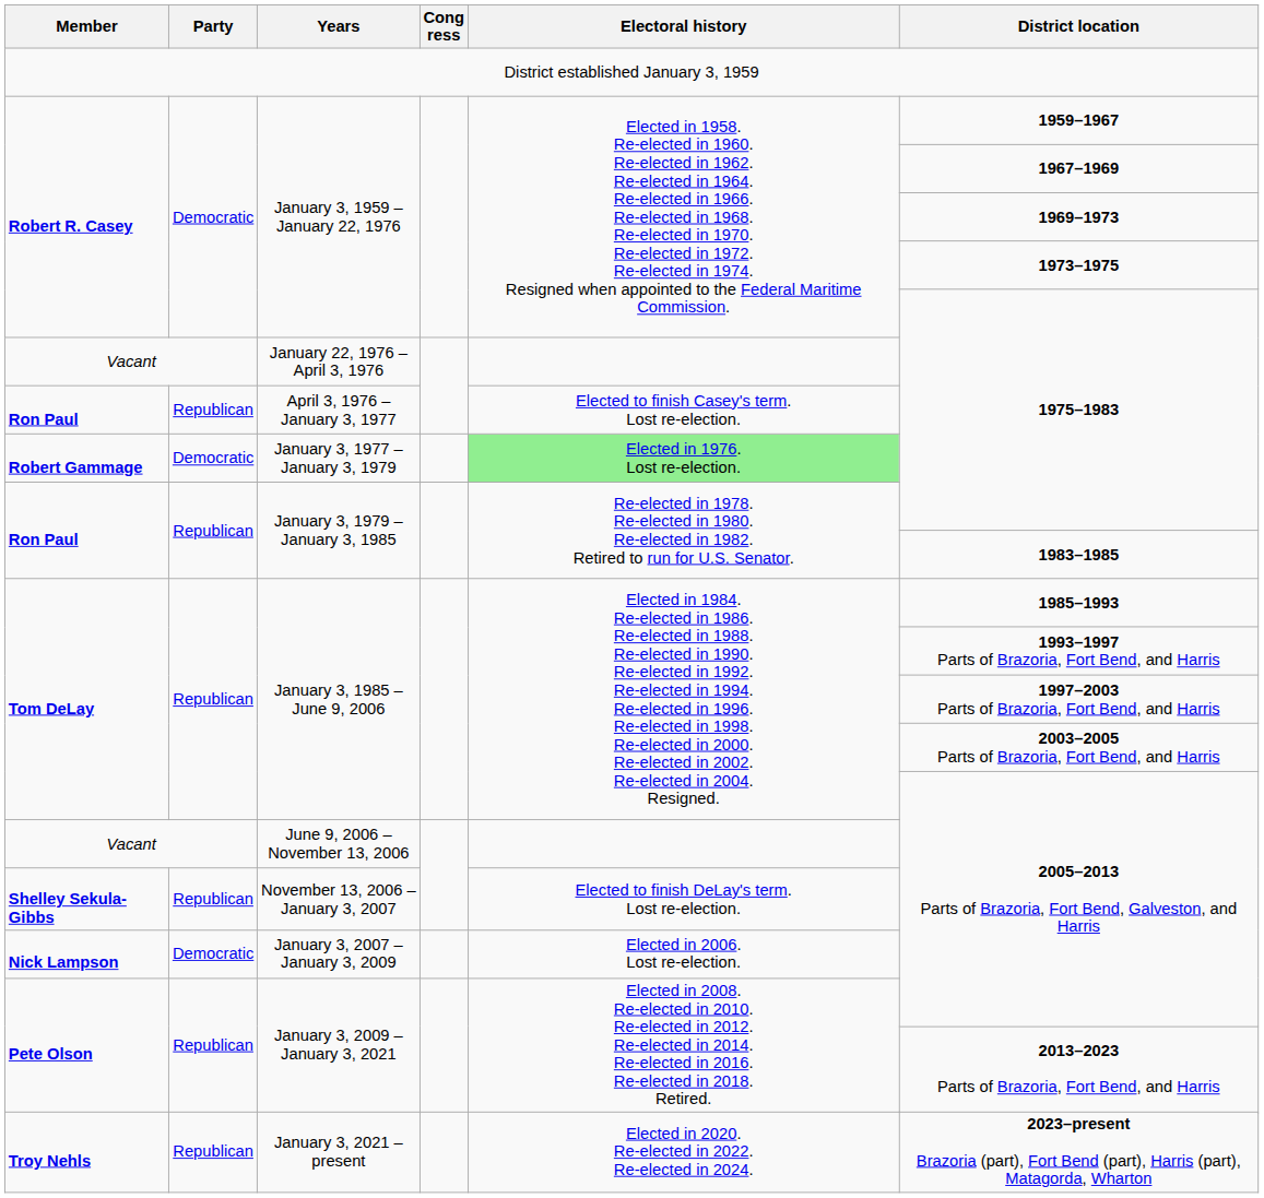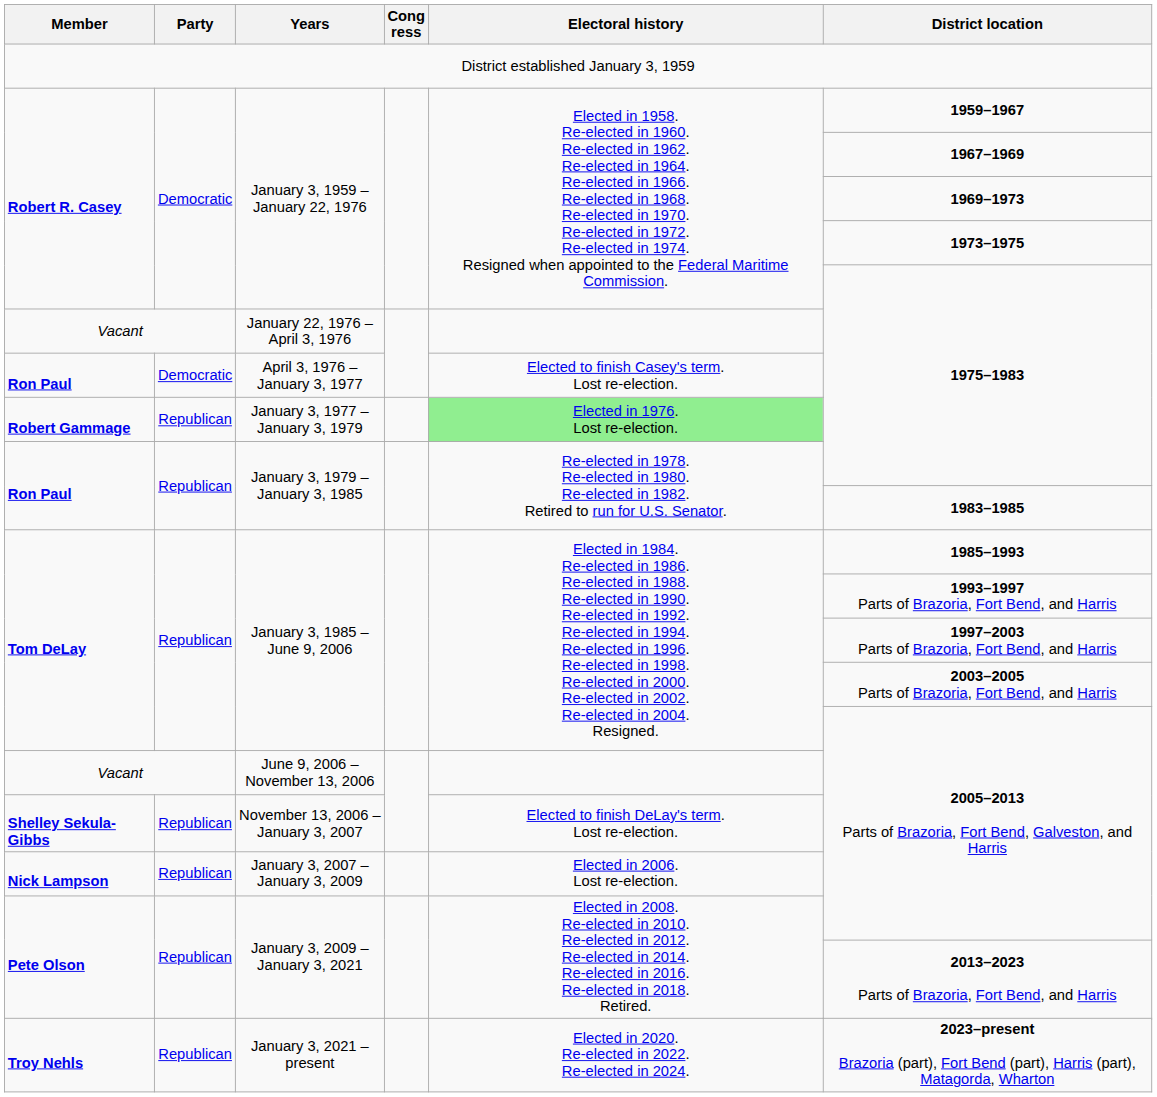April 3, 1976 – January 3, 1977 | Party: Republican -> Democratic
January 3, 1977 – January 3, 1979 | Party: Democratic -> Republican
January 3, 2007 – January 3, 2009 | Party: Democratic -> Republican
